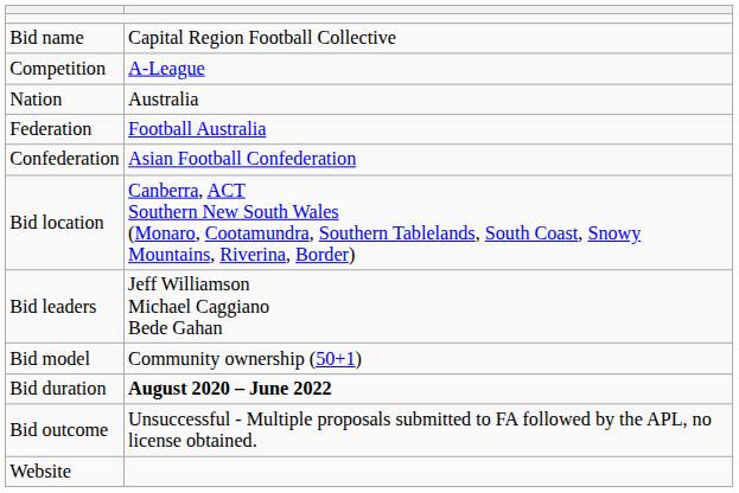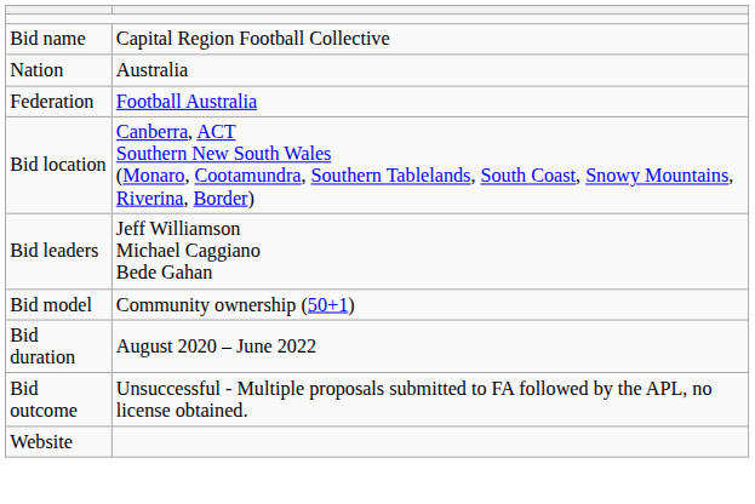- row: Competition | A-League
- row: Confederation | Asian Football Confederation
Bid duration | column 2: bold -> normal
